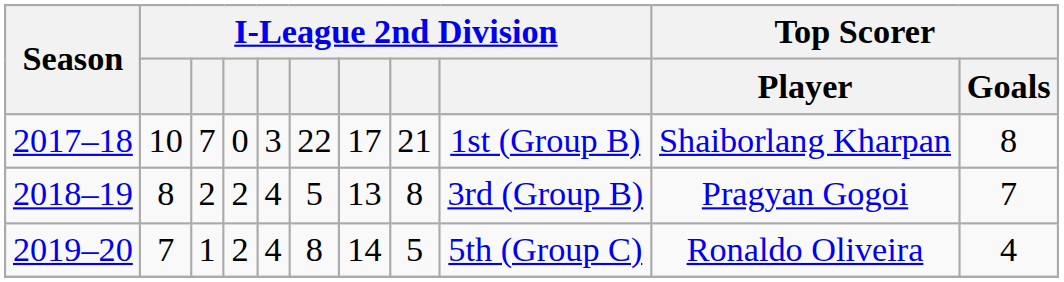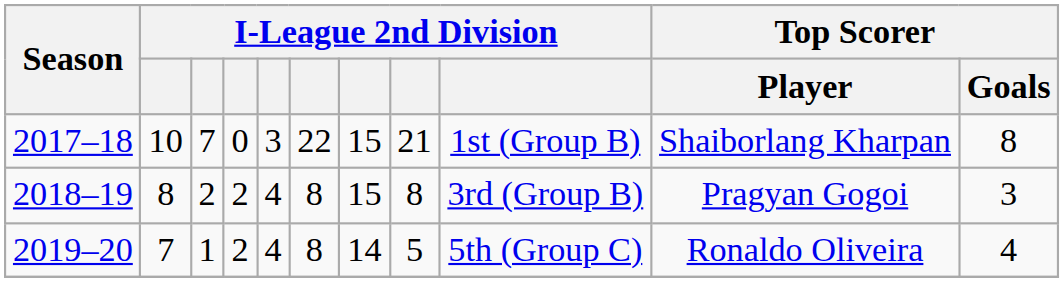2017–18 | column 7: 17 -> 15
2018–19 | column 6: 5 -> 8
2018–19 | column 7: 13 -> 15
2018–19 | Top Scorer / Goals: 7 -> 3
